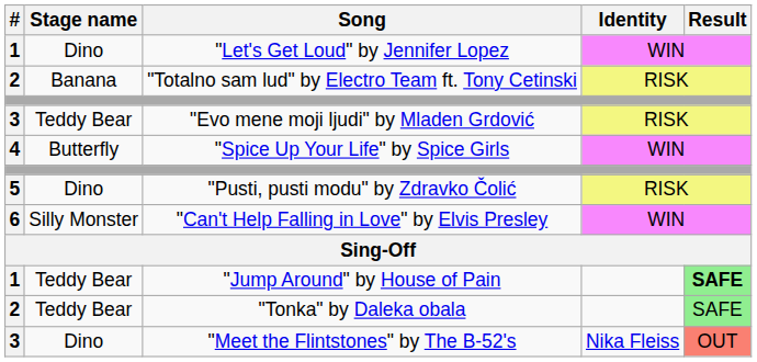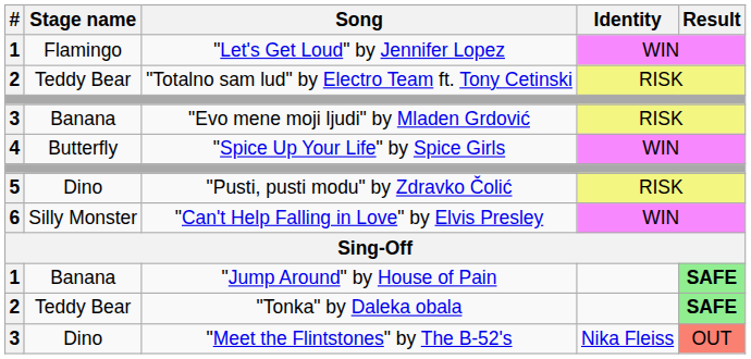"Let's Get Loud" by Jennifer Lopez | Stage name: Dino -> Flamingo
"Totalno sam lud" by Electro Team ft. Tony Cetinski | Stage name: Banana -> Teddy Bear
"Evo mene moji ljudi" by Mladen Grdović | Stage name: Teddy Bear -> Banana
"Jump Around" by House of Pain | Stage name: Teddy Bear -> Banana
"Tonka" by Daleka obala | Result: normal -> bold
